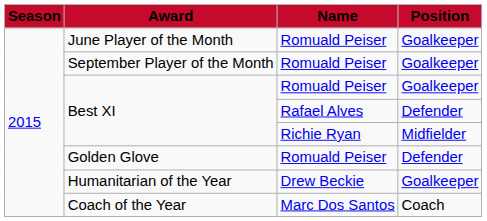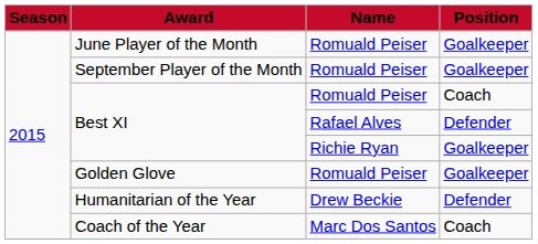Best XI / Romuald Peiser | Position: Goalkeeper -> Coach
Best XI / Richie Ryan | Position: Midfielder -> Goalkeeper
Golden Glove | Position: Defender -> Goalkeeper
Humanitarian of the Year | Position: Goalkeeper -> Defender
